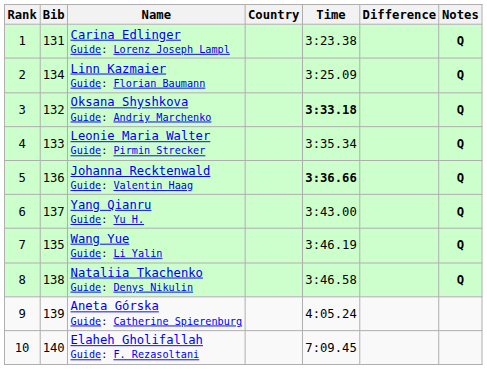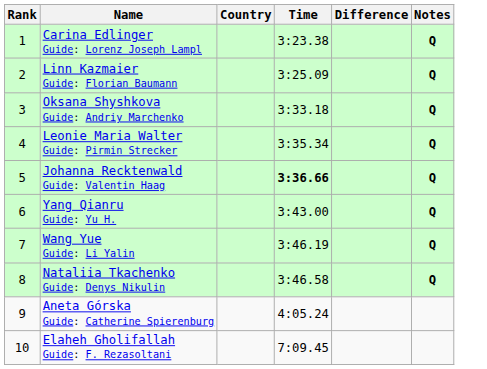- column: Bib | 131 | 134 | 132 | 133 | 136 | 137 | 135 | 138 | 139 | 140
Oksana Shyshkova Guide: Andriy Marchenko | Time: bold -> normal
